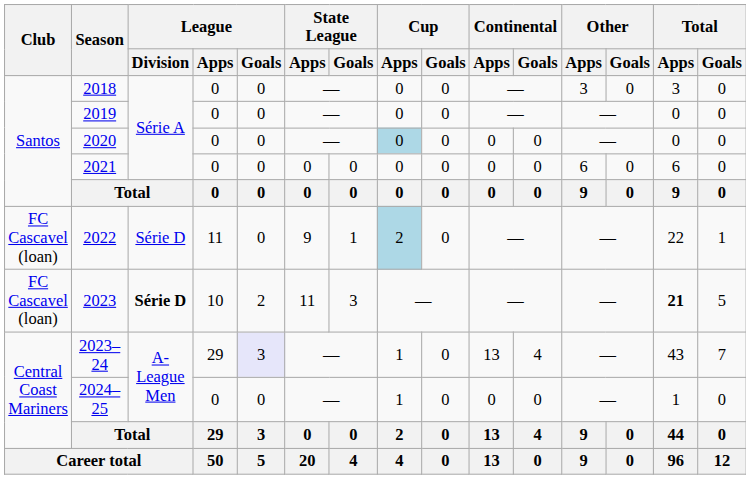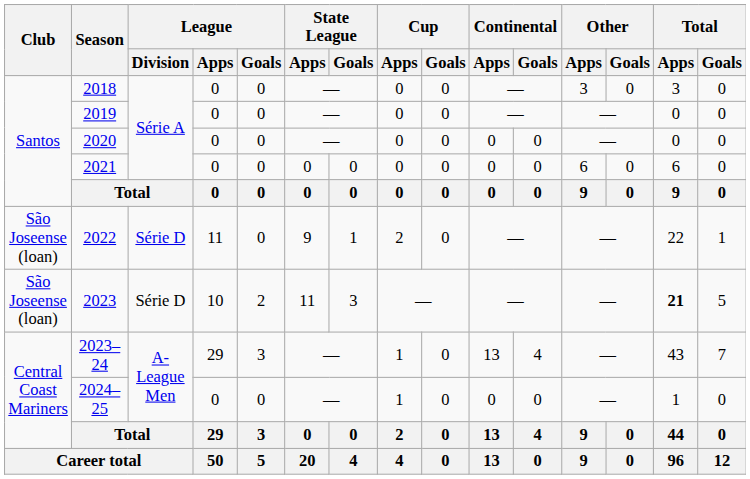2020 | Cup / Apps: lightblue background -> no background
2022 | Club: FC Cascavel (loan) -> São Joseense (loan)
2022 | Cup / Apps: lightblue background -> no background
2023 | Club: FC Cascavel (loan) -> São Joseense (loan)
2023 | League / Division: bold -> normal
2023–24 | League / Goals: lavender background -> no background
